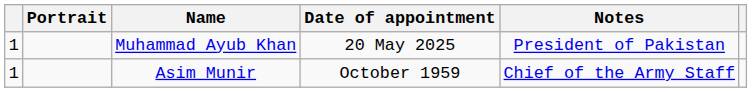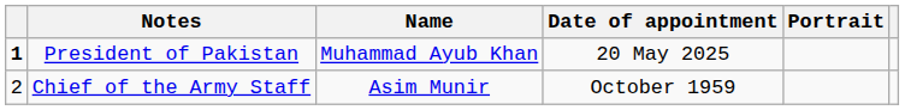columns swapped: Portrait <-> Notes
Muhammad Ayub Khan | column 1: normal -> bold
Asim Munir | column 1: 1 -> 2
